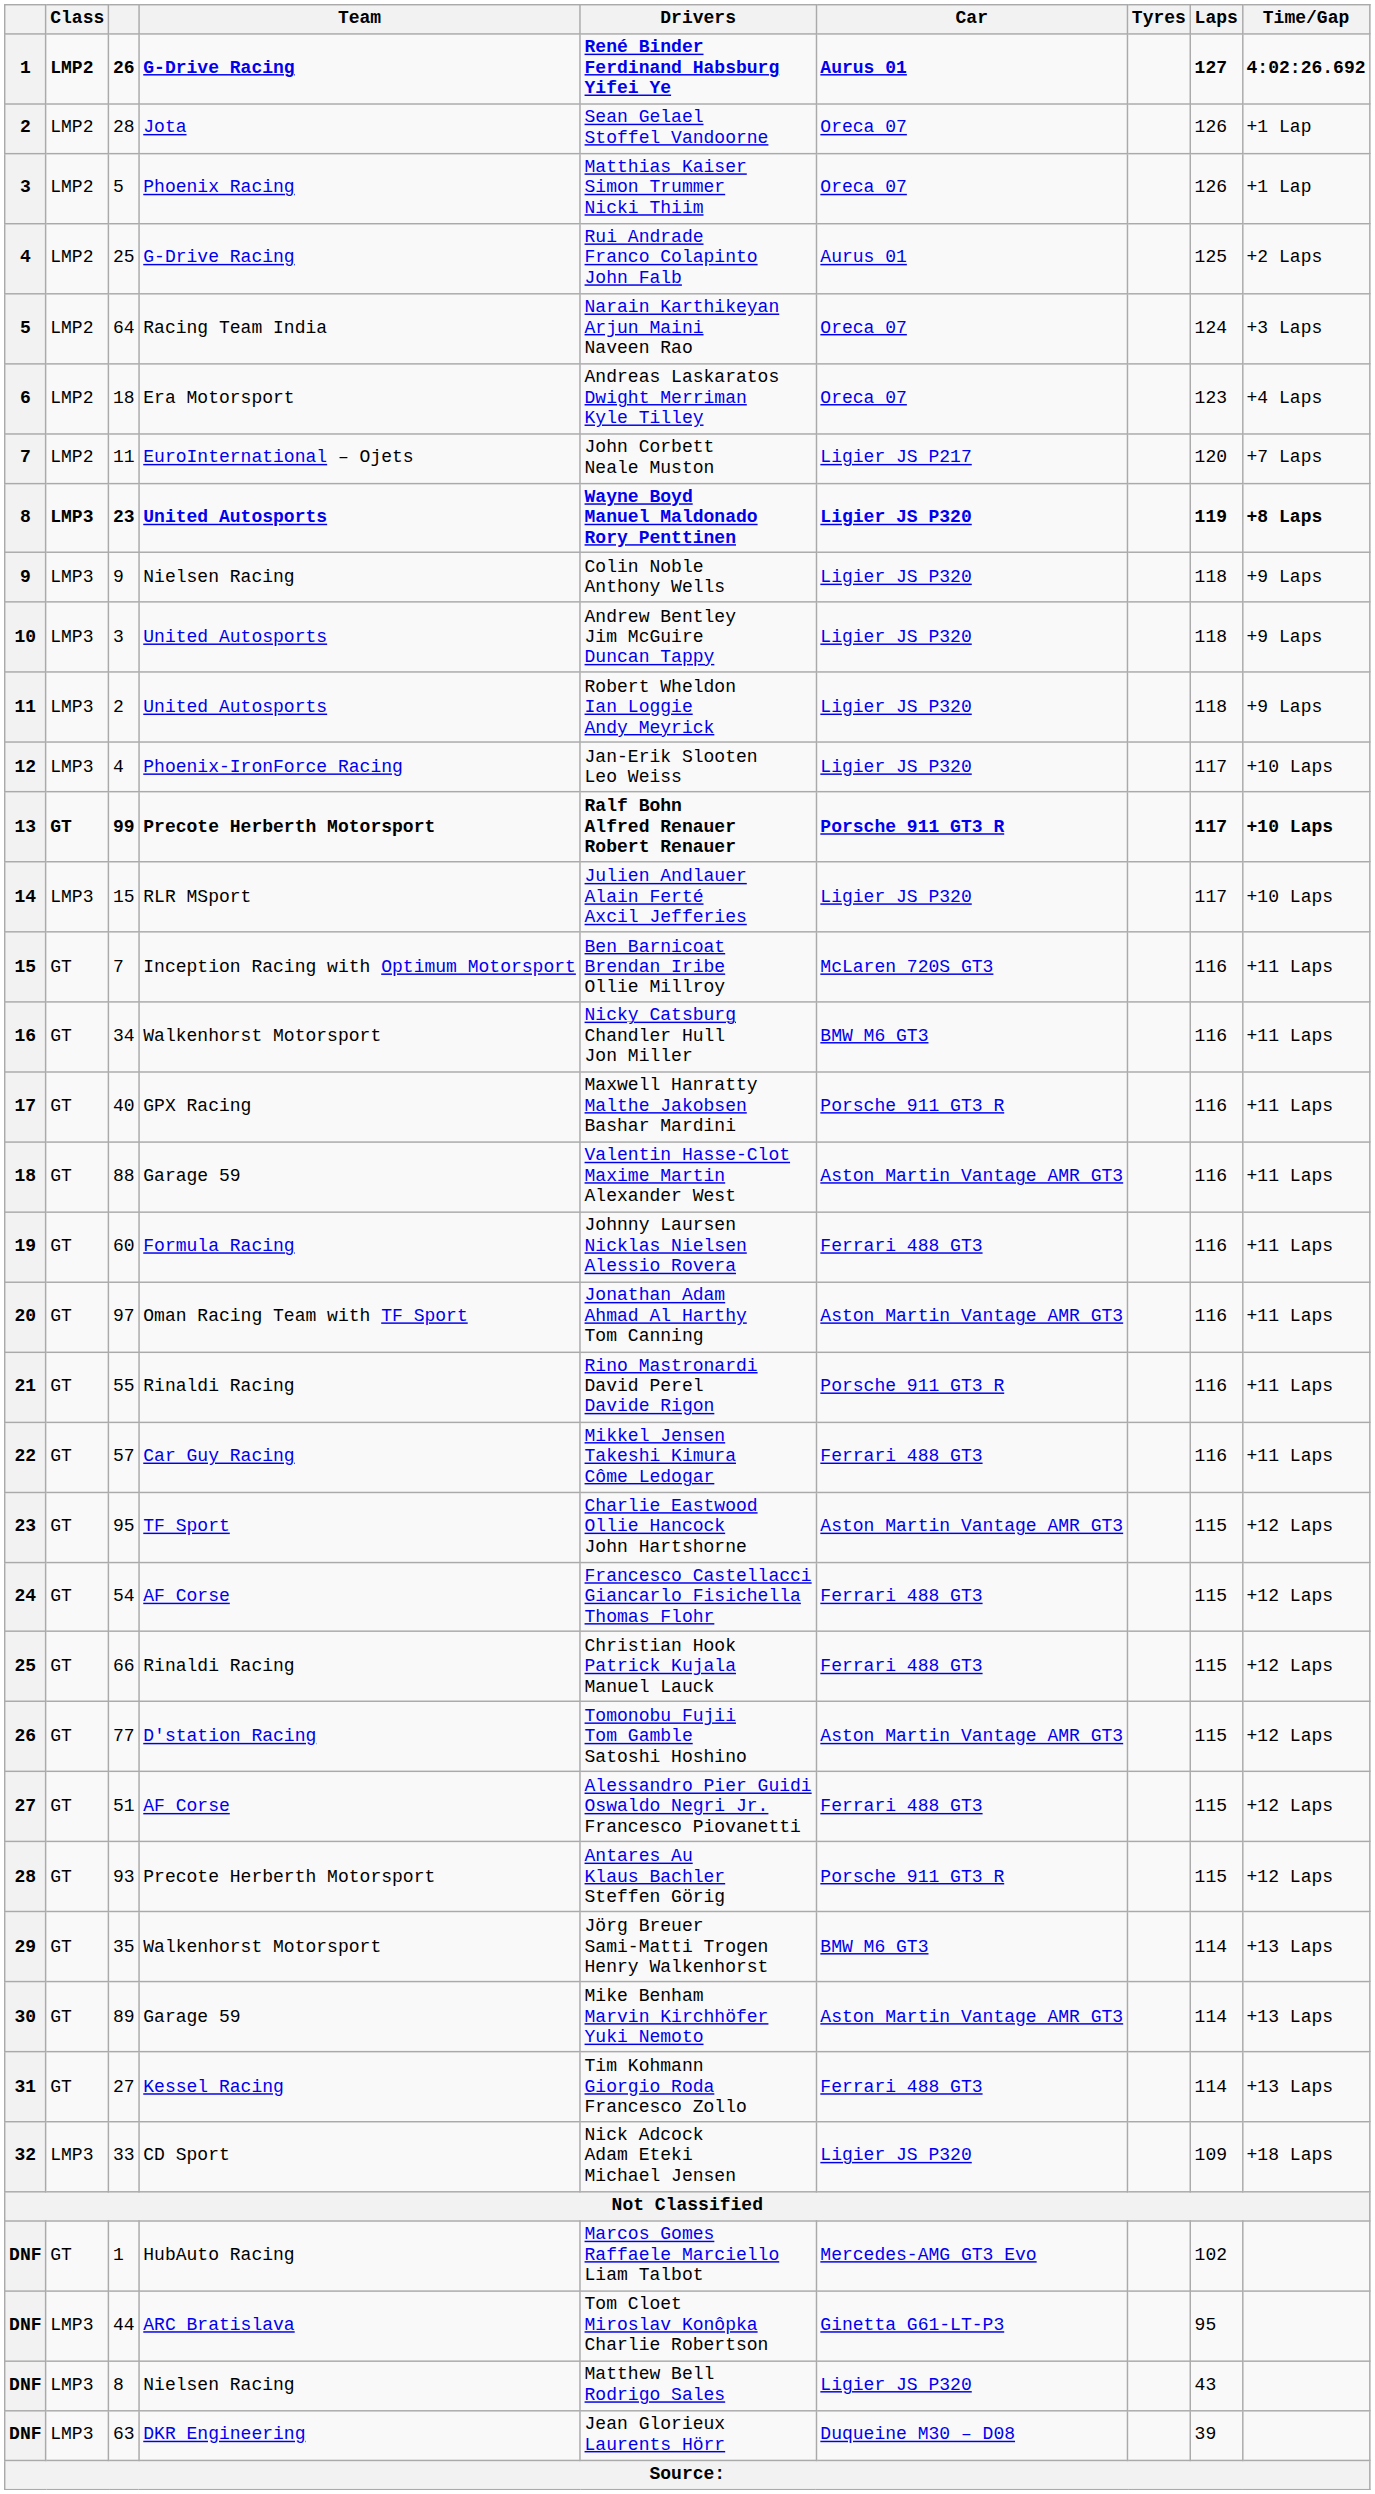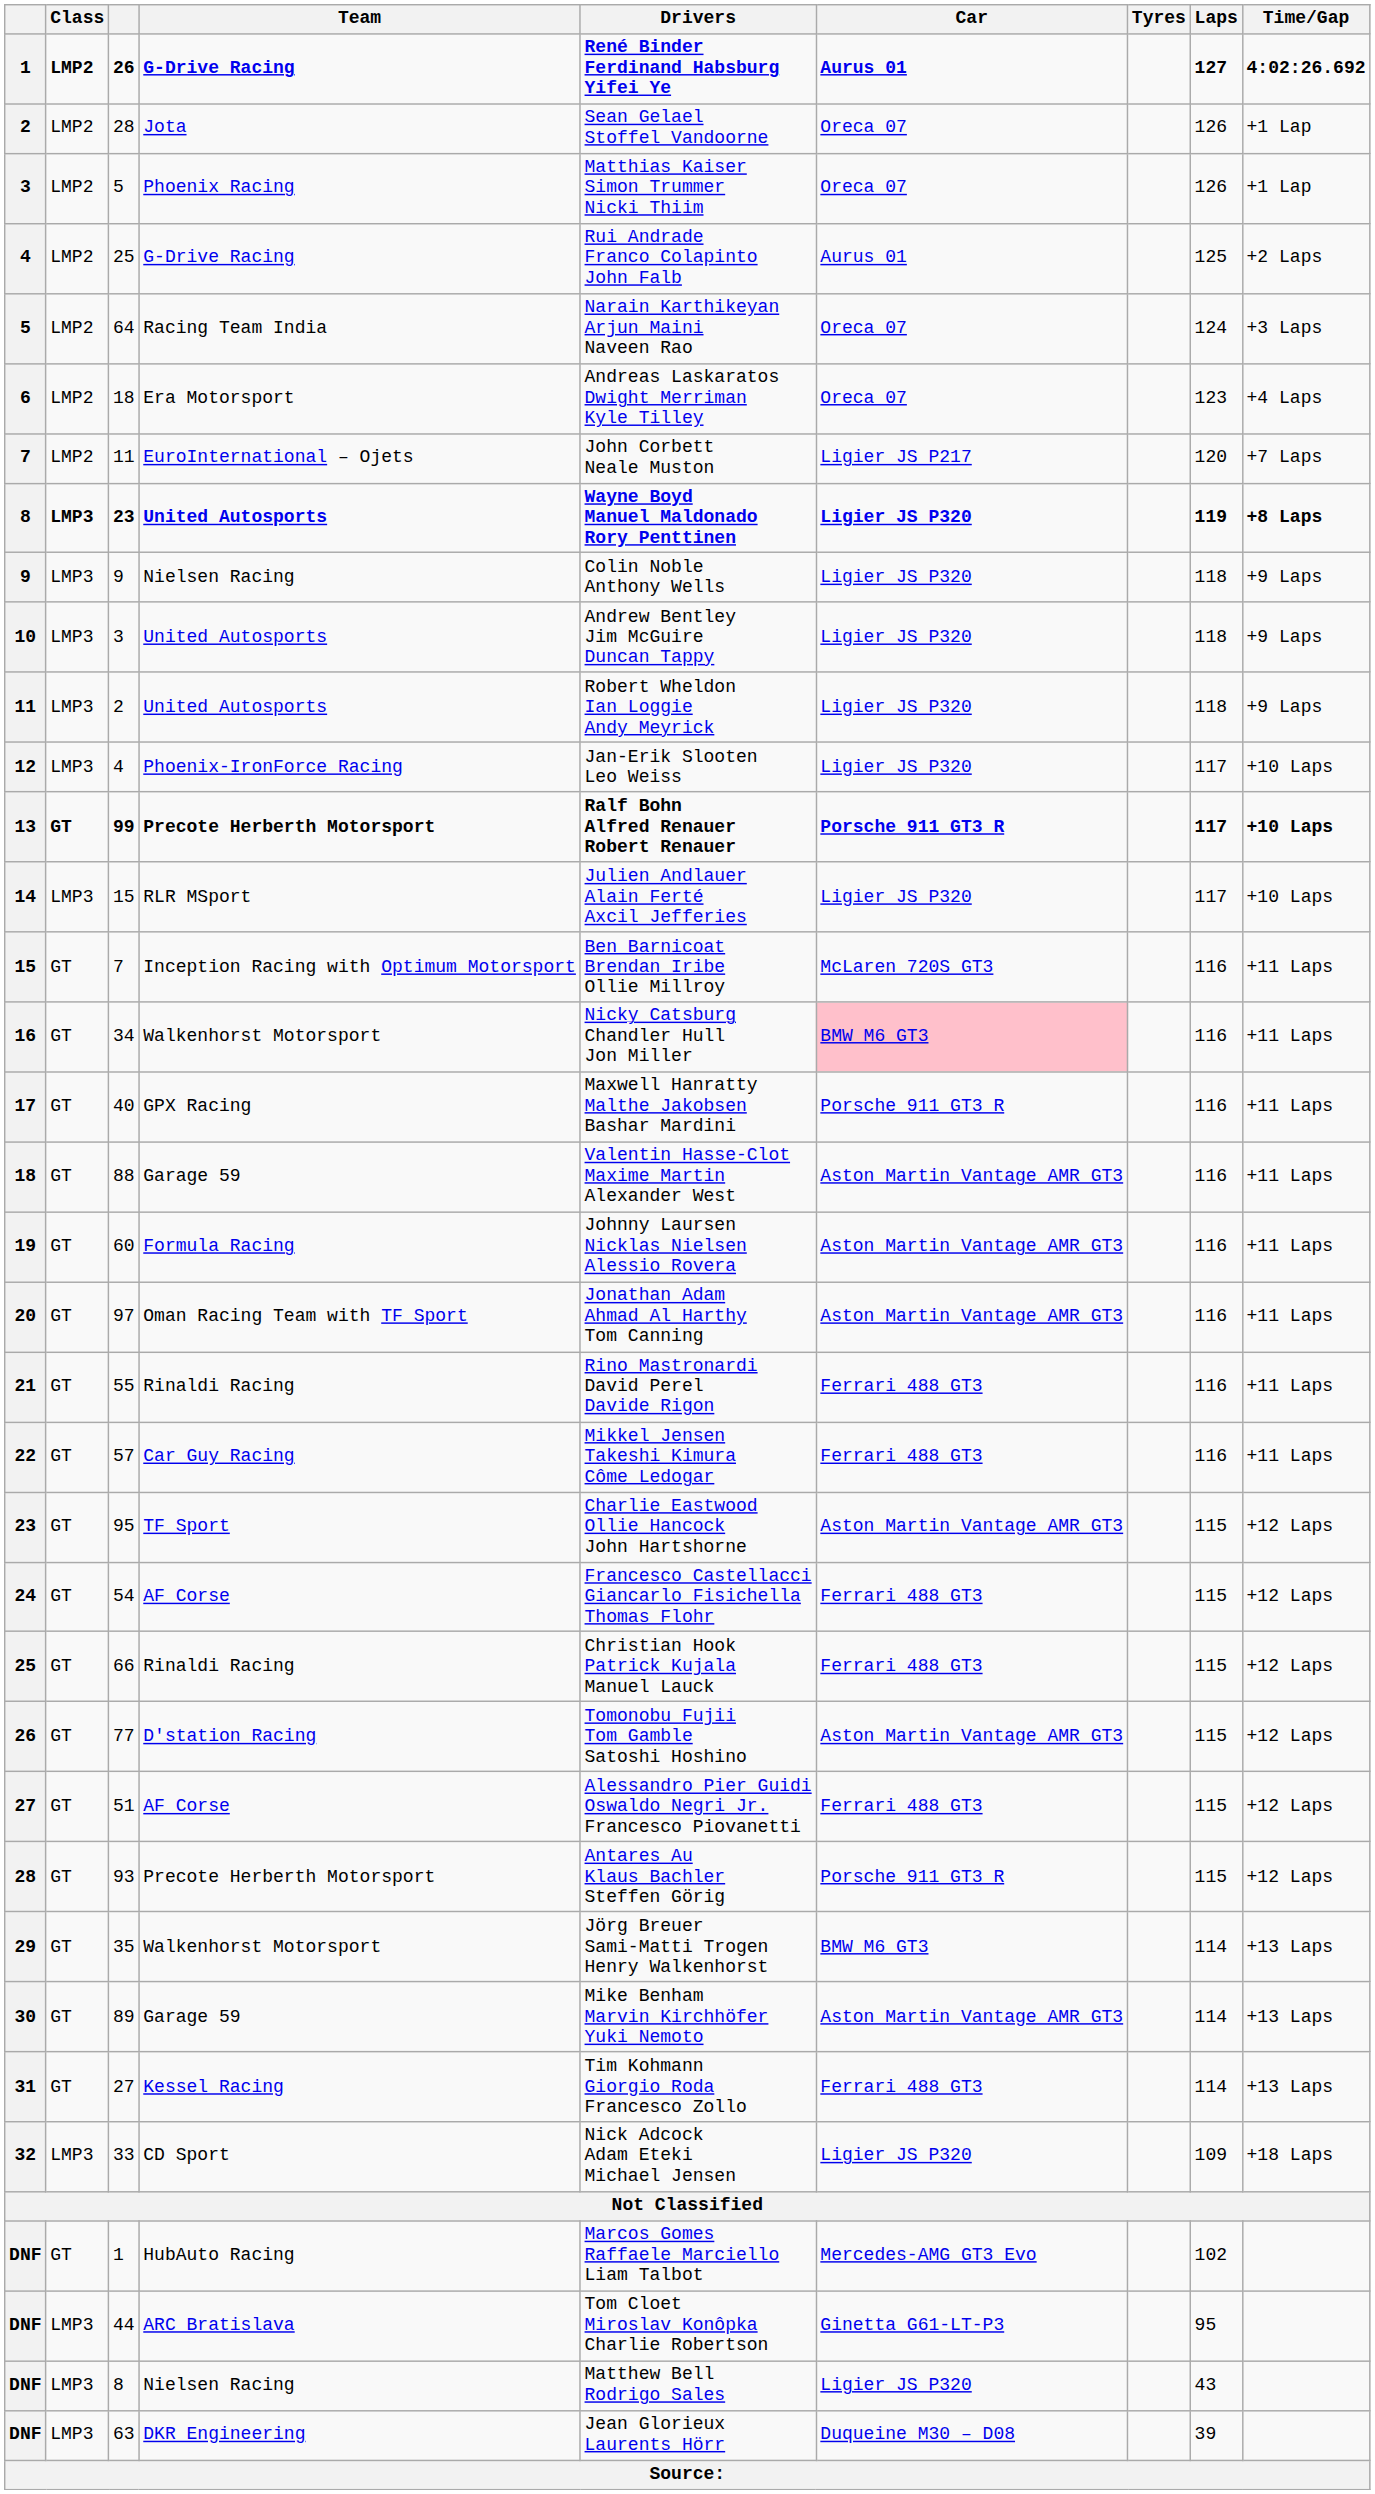16 | Car: no background -> pink background
19 | Car: Ferrari 488 GT3 -> Aston Martin Vantage AMR GT3
21 | Car: Porsche 911 GT3 R -> Ferrari 488 GT3
